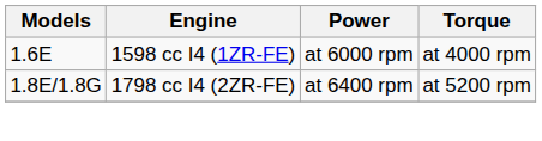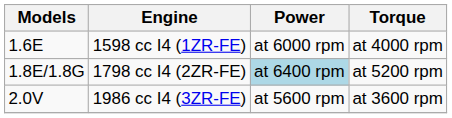1798 cc I4 (2ZR-FE) | Power: no background -> lightblue background
+ row: 2.0V | 1986 cc I4 (3ZR-FE) | at 5600 rpm | at 3600 rpm
